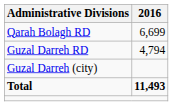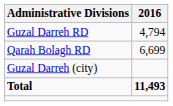rows swapped: Guzal Darreh RD <-> Qarah Bolagh RD
